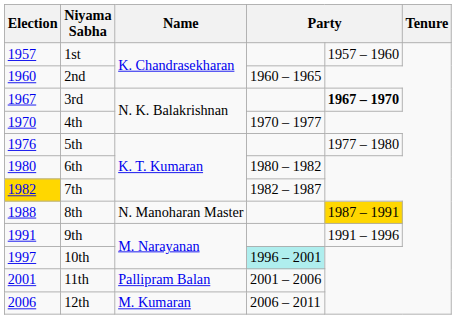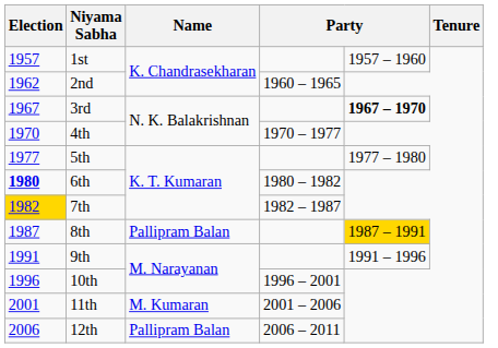2nd | Election: 1960 -> 1962
5th | Election: 1976 -> 1977
6th | Election: normal -> bold
8th | Election: 1988 -> 1987
8th | Name: N. Manoharan Master -> Pallipram Balan
10th | Election: 1997 -> 1996
10th | column 4: paleturquoise background -> no background
11th | Name: Pallipram Balan -> M. Kumaran
12th | Name: M. Kumaran -> Pallipram Balan
